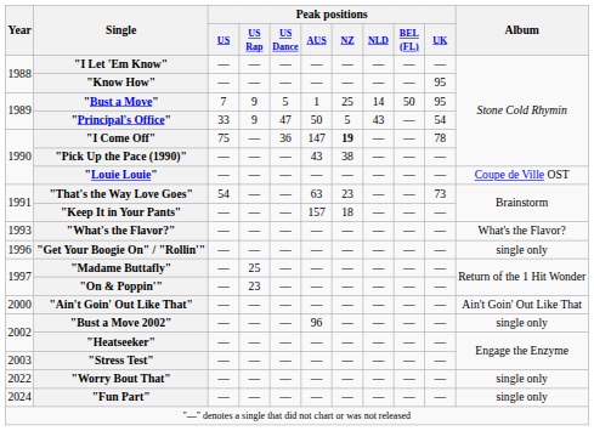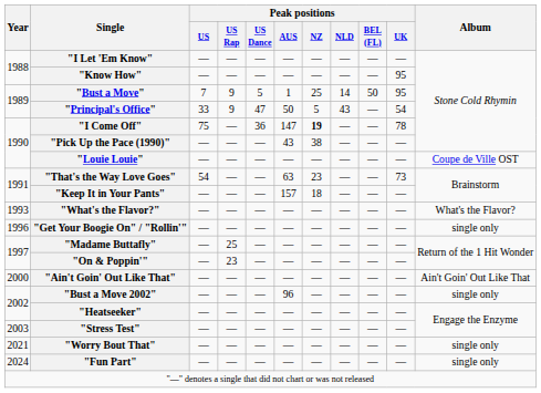"Worry Bout That" | Year: 2022 -> 2021
